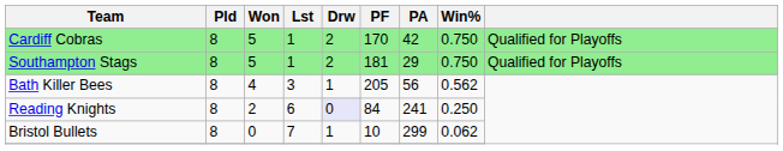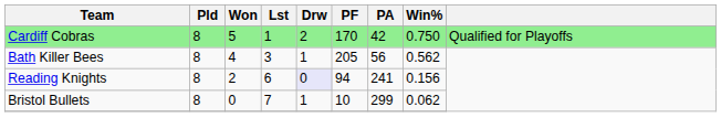- row: Southampton Stags | 8 | 5 | 1 | 2 | 181 | 29 | 0.750 | Qualified for Playoffs
Reading Knights | PF: 84 -> 94
Reading Knights | Win%: 0.250 -> 0.156
